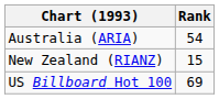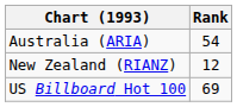New Zealand (RIANZ) | Rank: 15 -> 12
